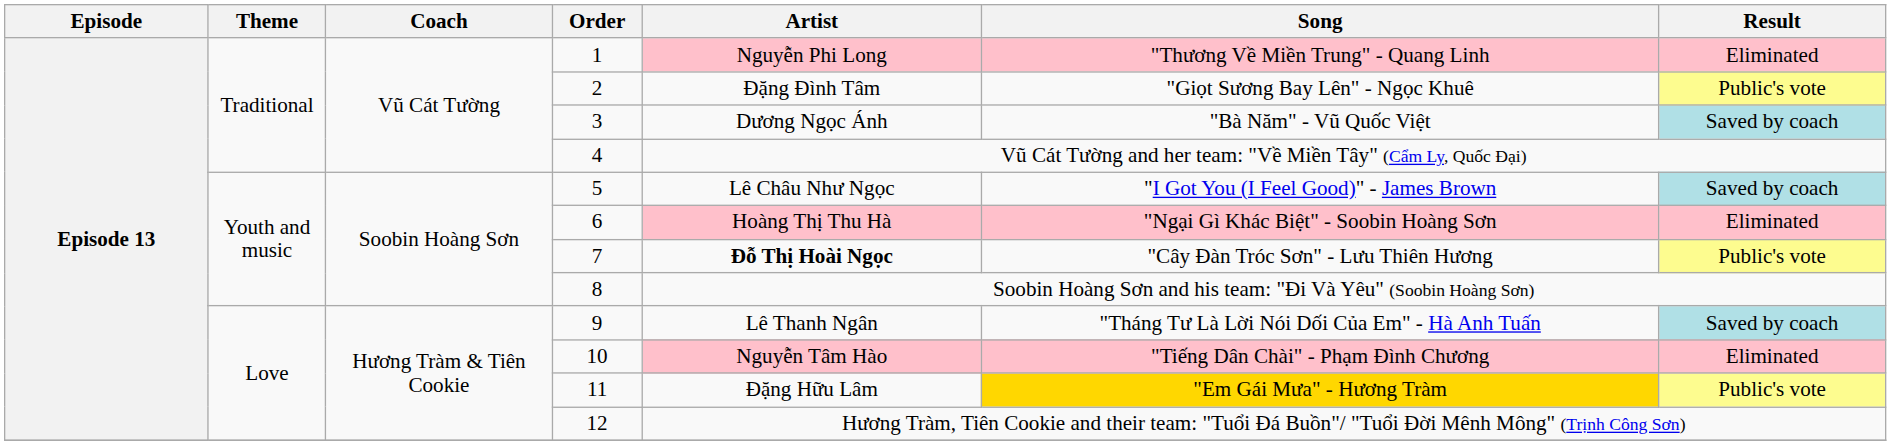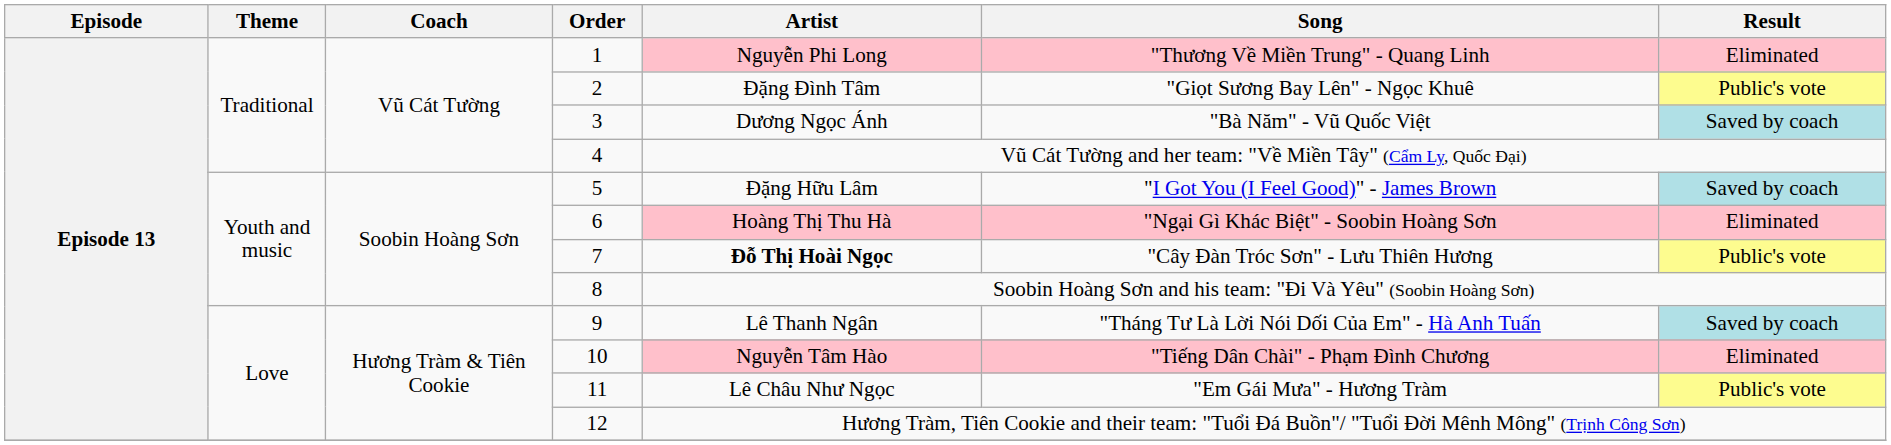5 | Artist: Lê Châu Như Ngọc -> Đặng Hữu Lâm
11 | Artist: Đặng Hữu Lâm -> Lê Châu Như Ngọc
11 | Song: gold background -> no background
